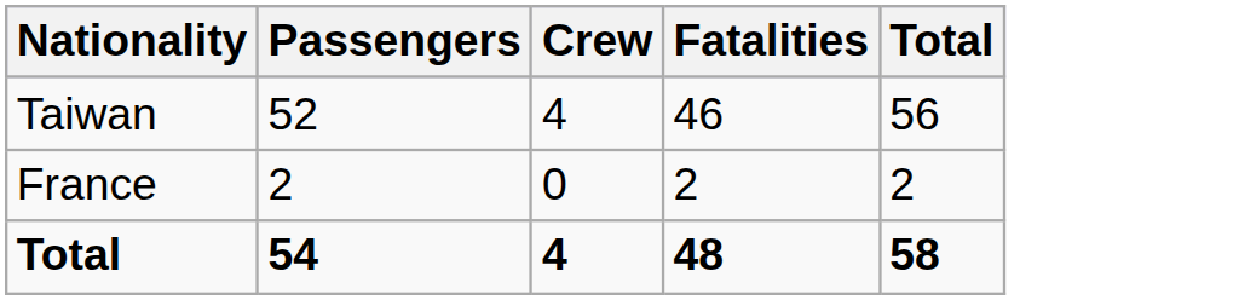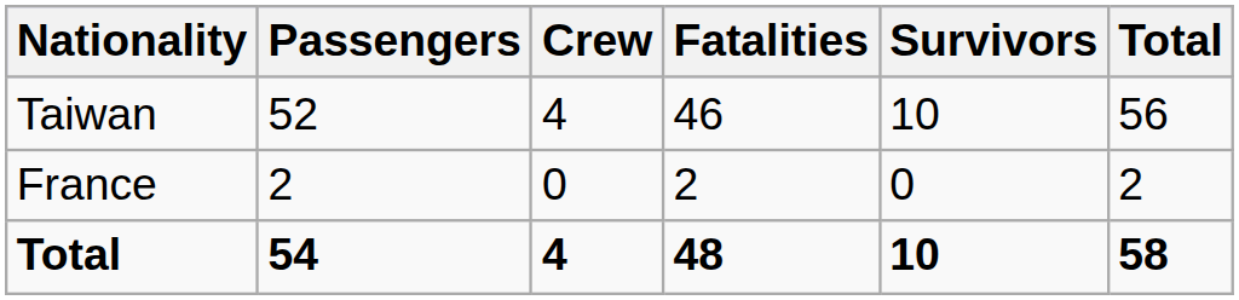+ column: Survivors | 10 | 0 | 10
